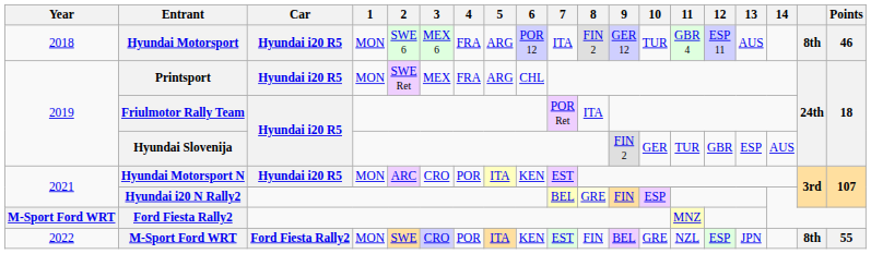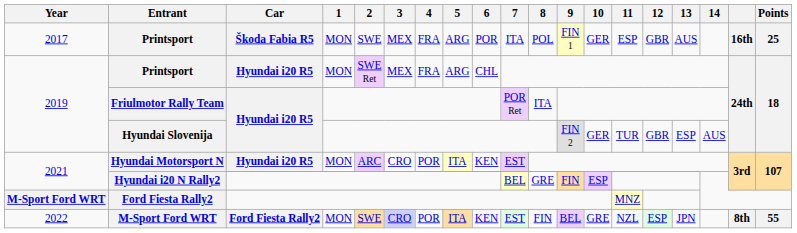+ row: 2017 | Printsport | Škoda Fabia R5 | MON | SWE | MEX | FRA | ARG | POR | ITA | POL | FIN 1 | GER | ESP | GBR | AUS | 16th | 25
- row: 2018 | Hyundai Motorsport | Hyundai i20 R5 | MON | SWE 6 | MEX 6 | FRA | ARG | POR 12 | ITA | FIN 2 | GER 12 | TUR | GBR 4 | ESP 11 | AUS | 8th | 46
Hyundai i20 N Rally2 | 8: lightyellow background -> no background
